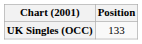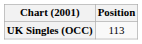UK Singles (OCC) | Position: 133 -> 113
